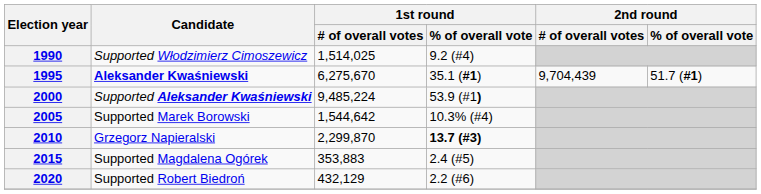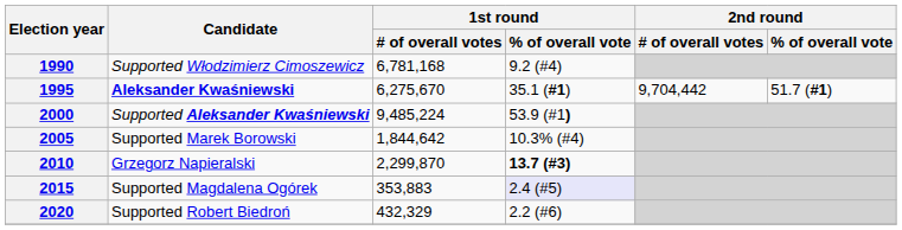1990 | 1st round / # of overall votes: 1,514,025 -> 6,781,168
1995 | 2nd round / # of overall votes: 9,704,439 -> 9,704,442
2005 | 1st round / # of overall votes: 1,544,642 -> 1,844,642
2015 | 1st round / % of overall vote: no background -> lavender background
2020 | 1st round / # of overall votes: 432,129 -> 432,329
